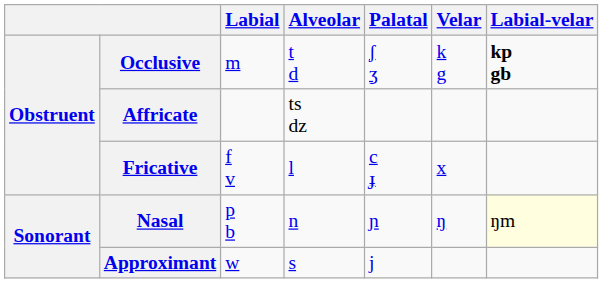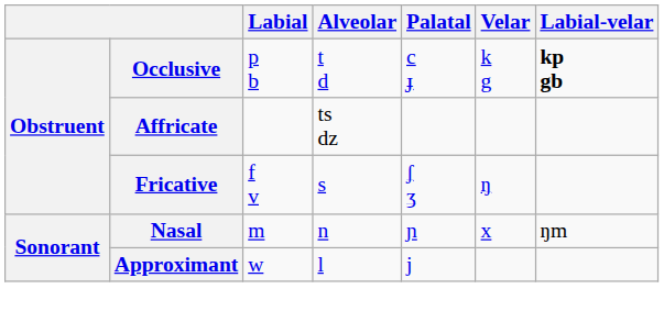Occlusive | Labial: m -> p b
Occlusive | Palatal: ʃ ʒ -> c ɟ
Fricative | Alveolar: l -> s
Fricative | Palatal: c ɟ -> ʃ ʒ
Fricative | Velar: x -> ŋ
Nasal | Labial: p b -> m
Nasal | Velar: ŋ -> x
Nasal | Labial-velar: lightyellow background -> no background
Approximant | Alveolar: s -> l
